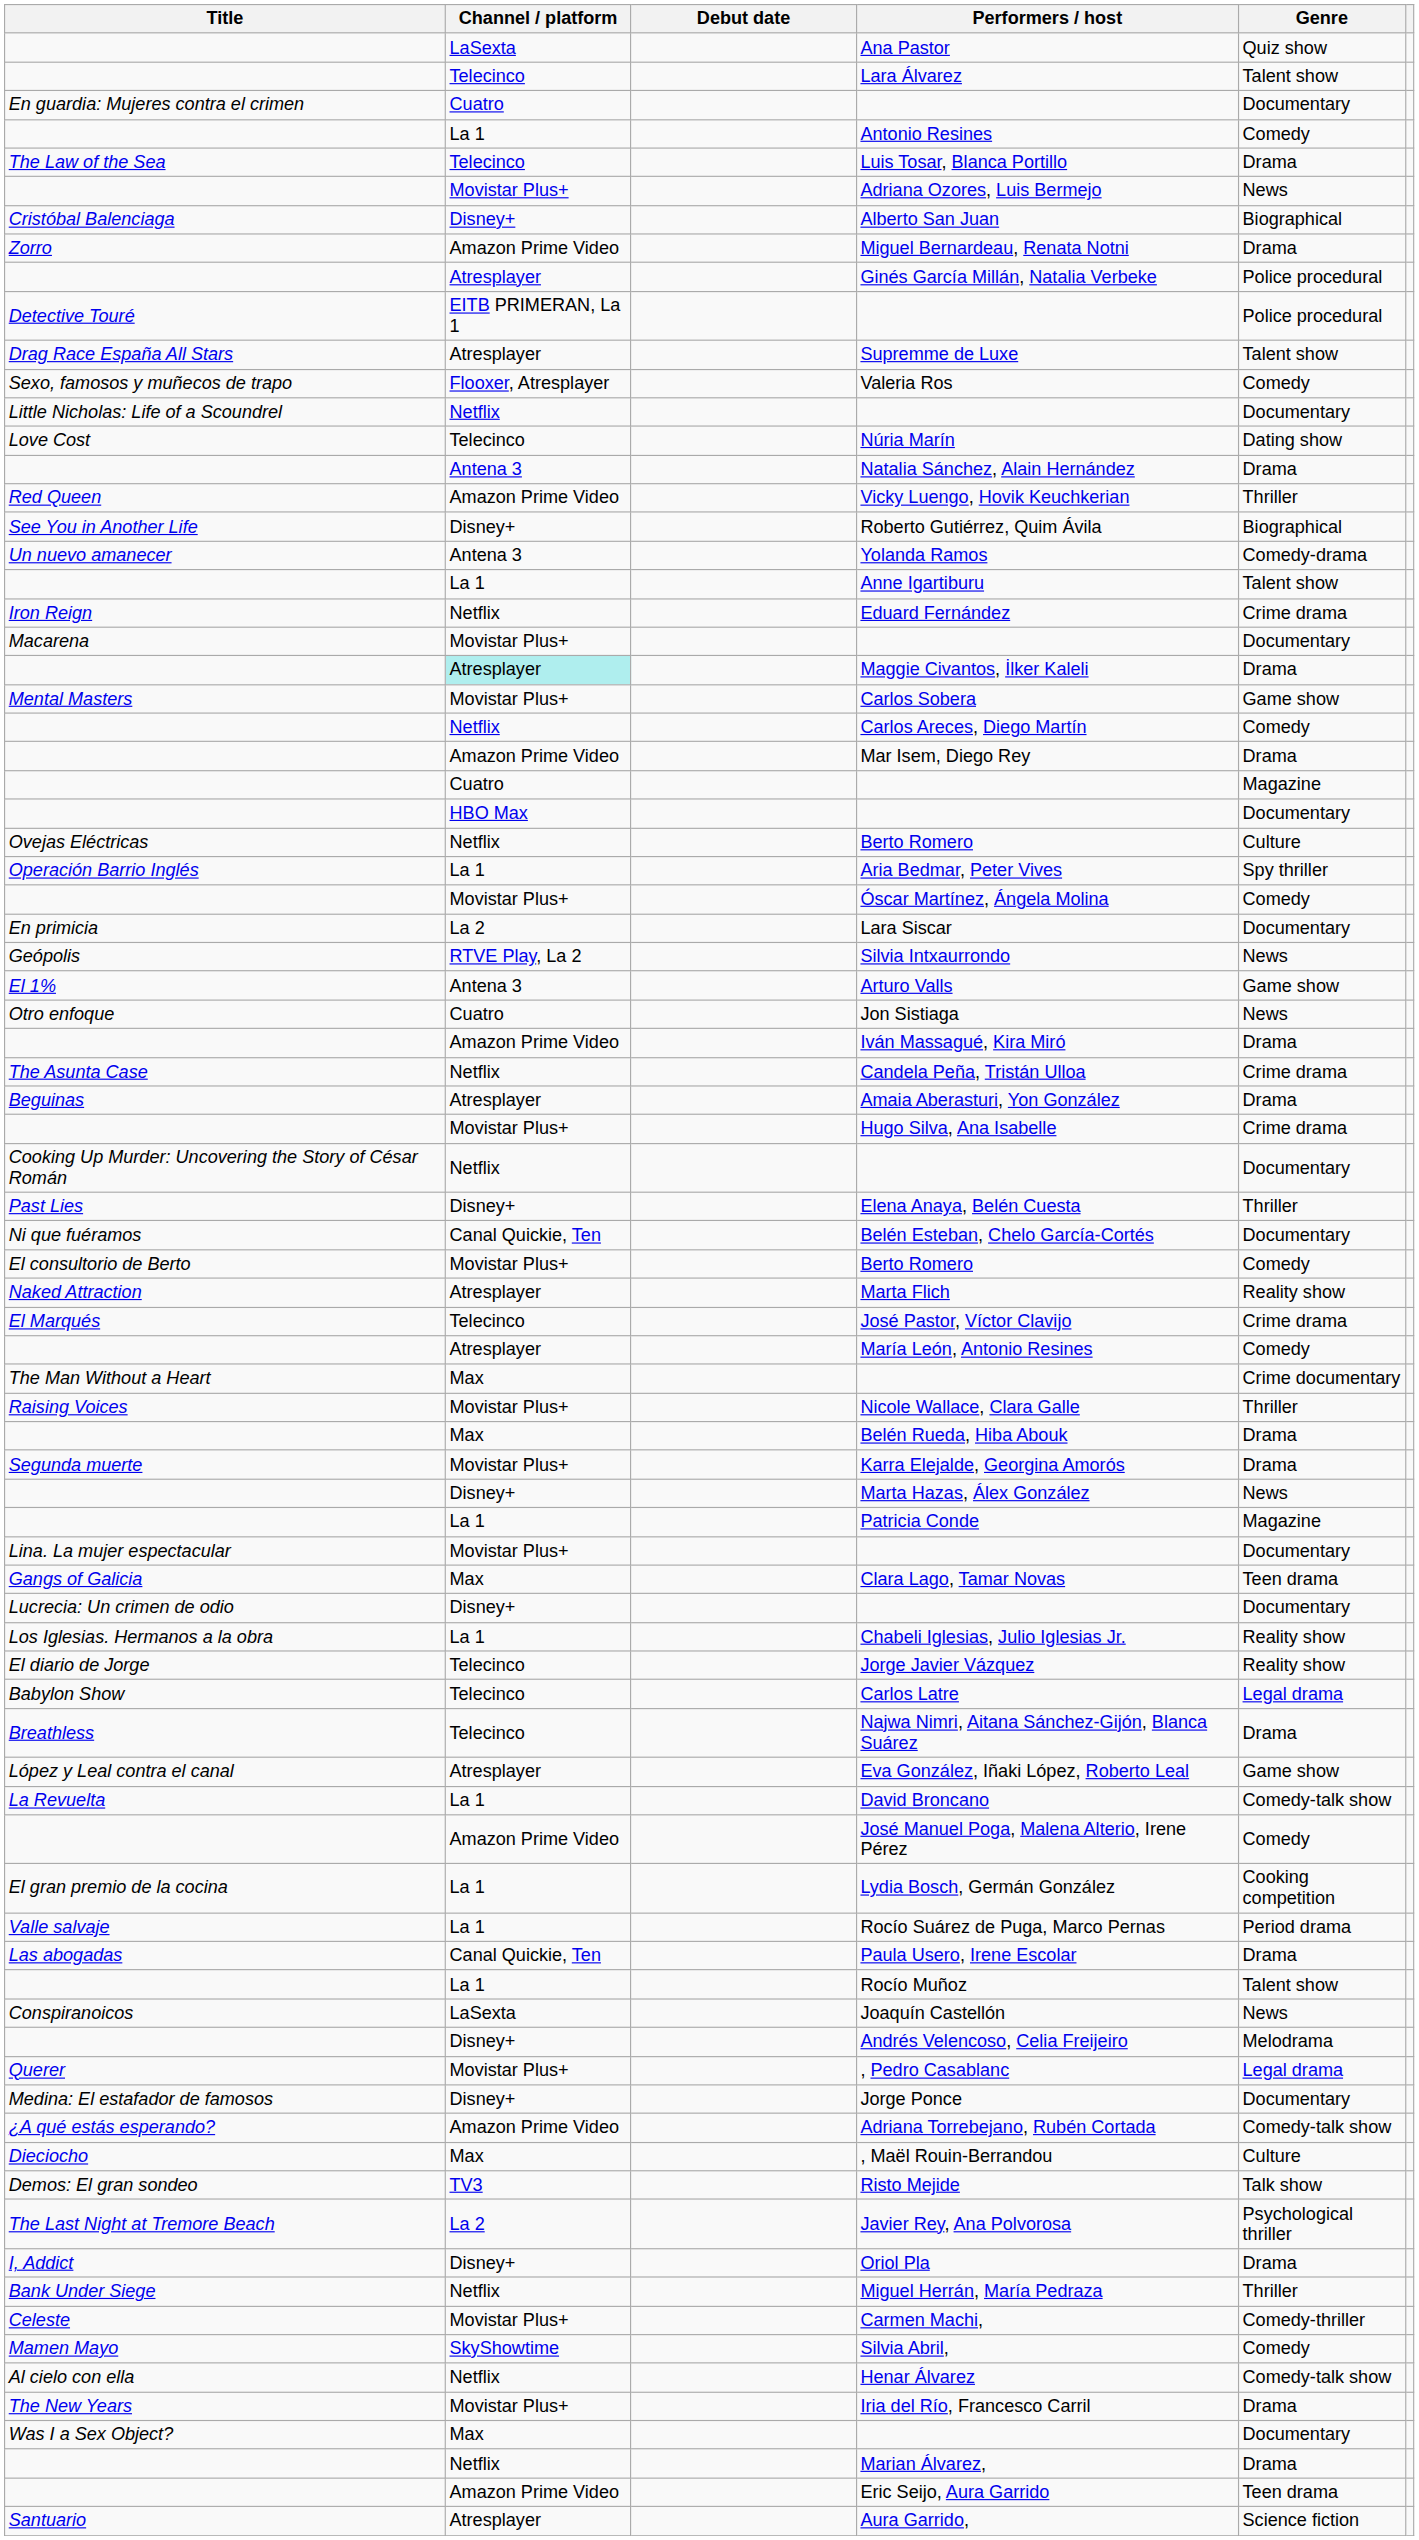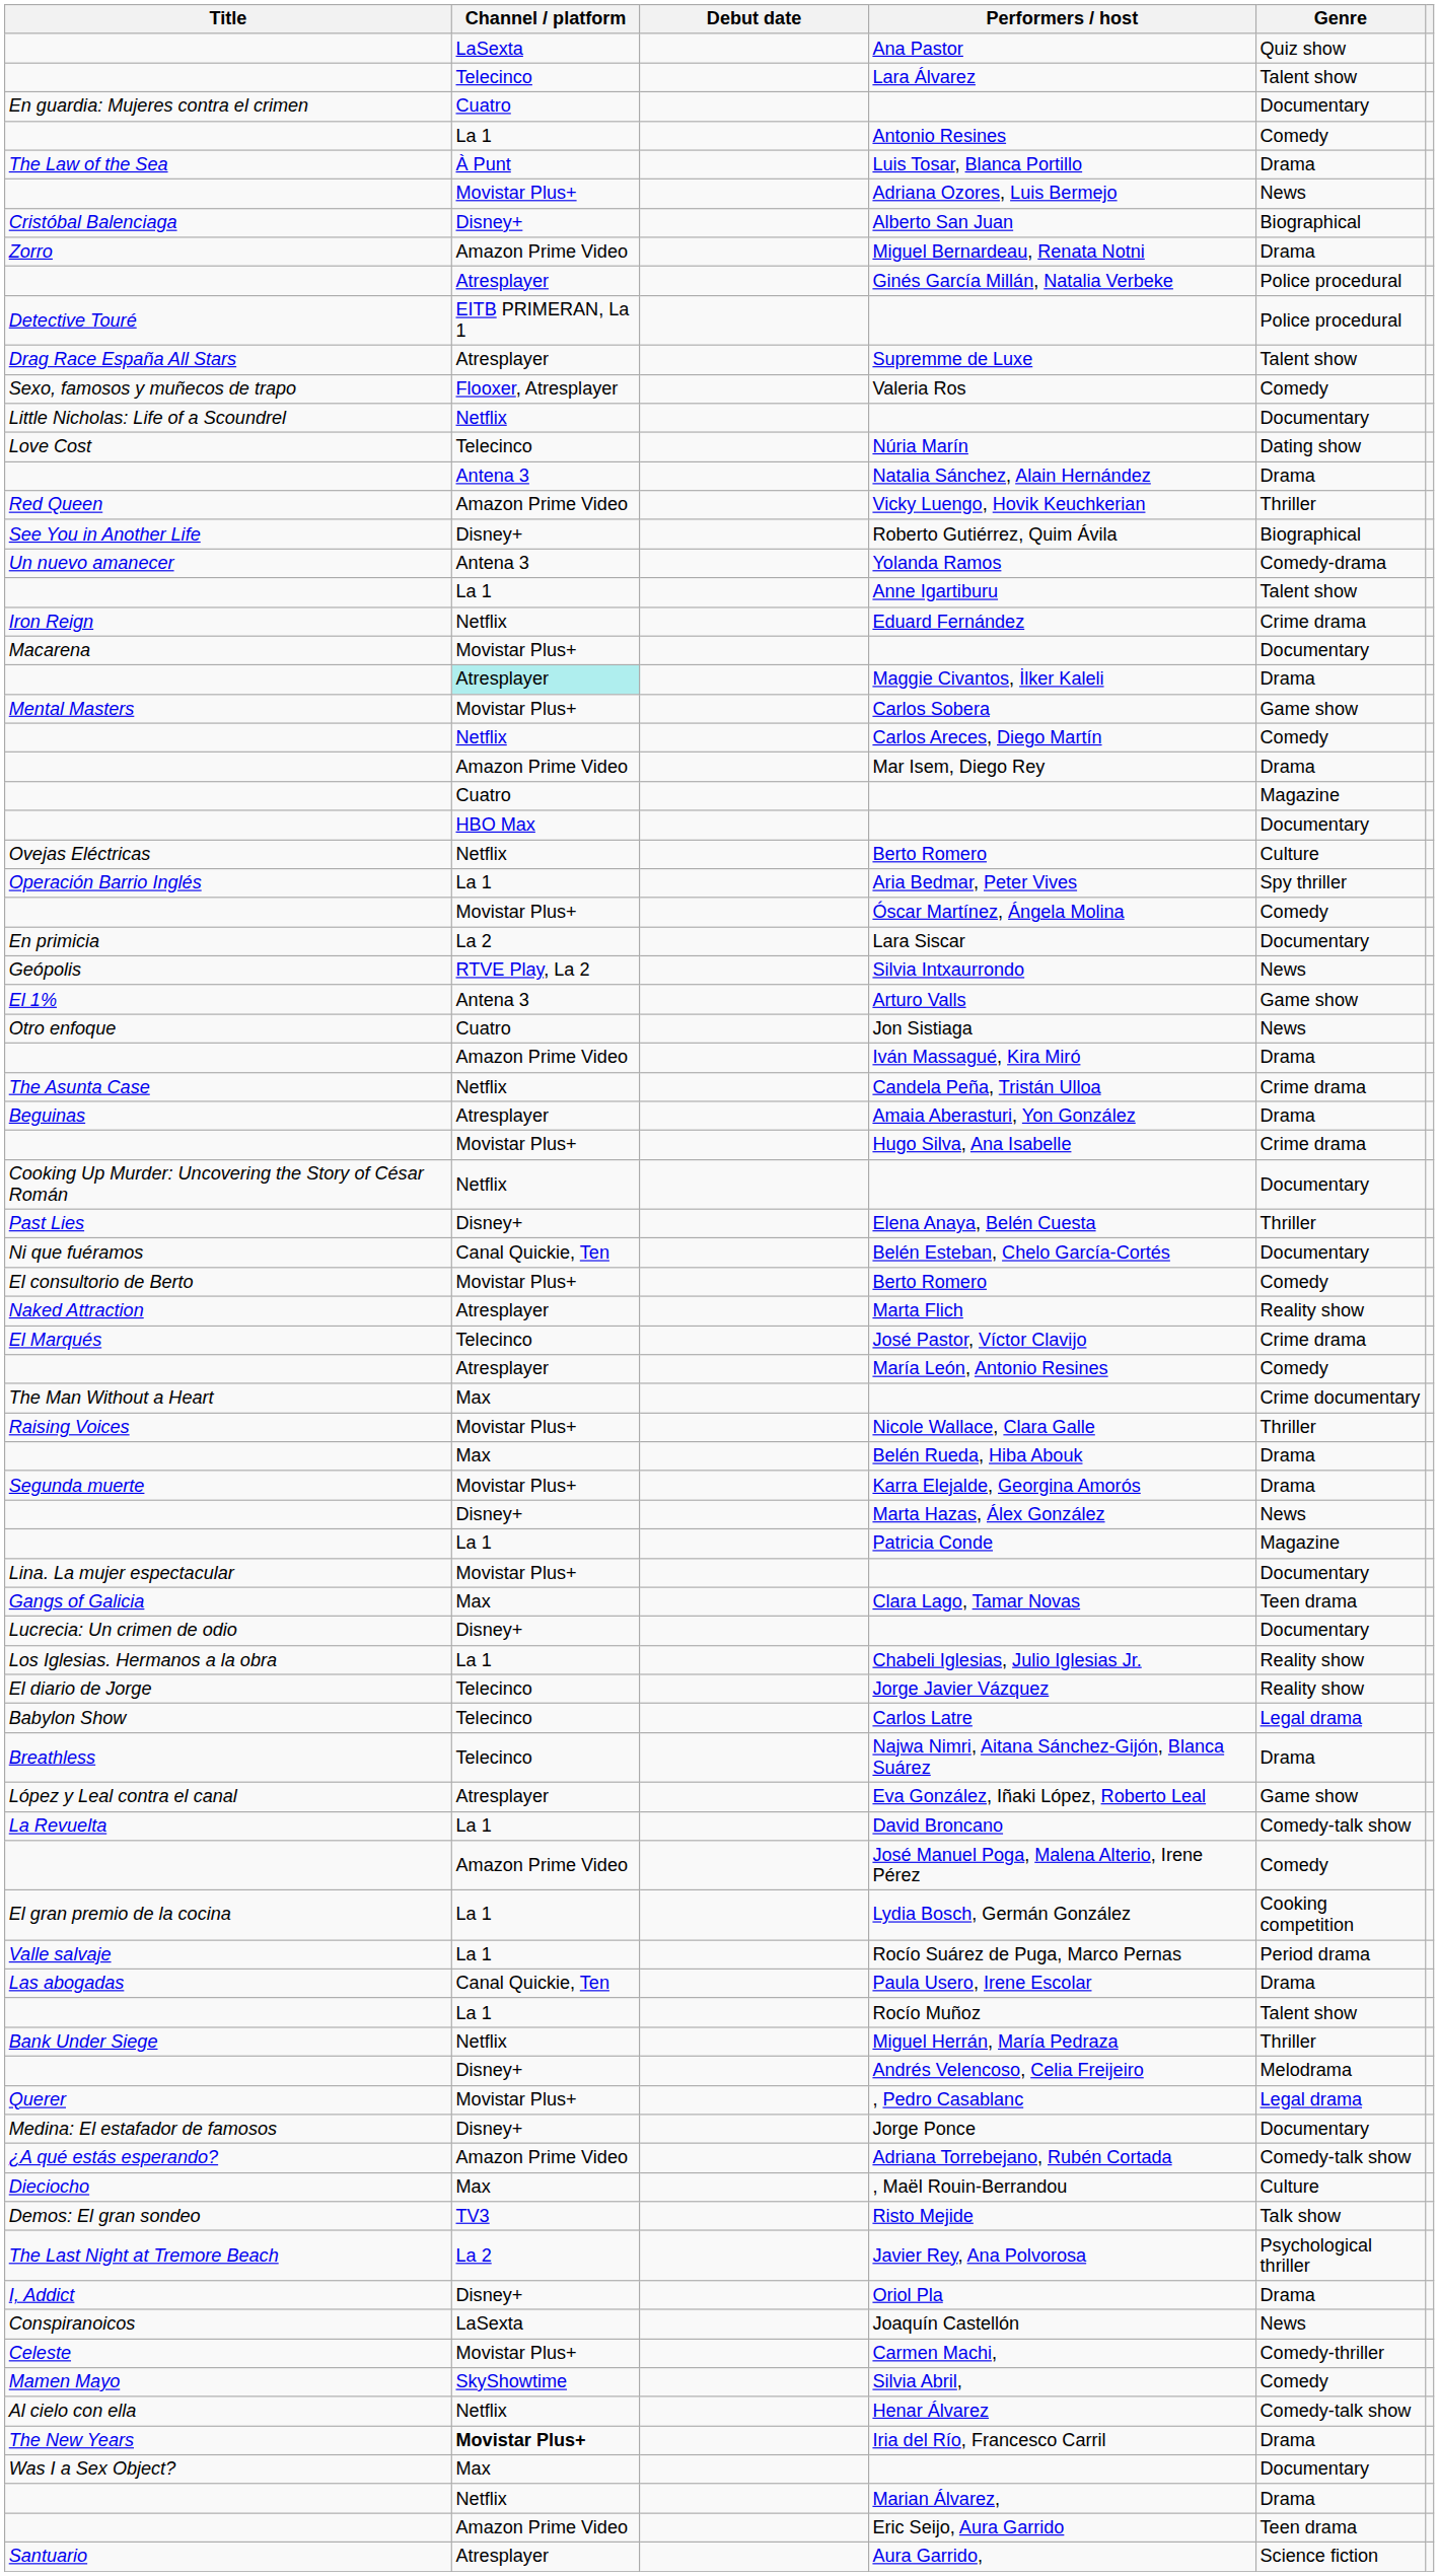Luis Tosar, Blanca Portillo | Channel / platform: Telecinco -> À Punt
rows swapped: Joaquín Castellón <-> Miguel Herrán, María Pedraza
Iria del Río, Francesco Carril | Channel / platform: normal -> bold
